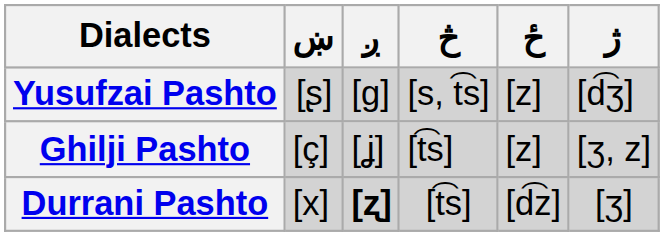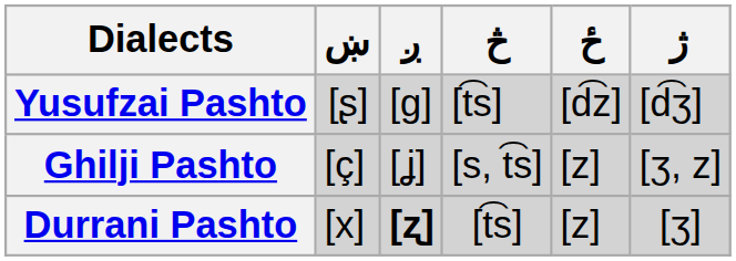Yusufzai Pashto | څ: [s, t͡s] -> [t͡s]
Yusufzai Pashto | ځ: [z] -> [d͡z]
Ghilji Pashto | څ: [t͡s] -> [s, t͡s]
Durrani Pashto | ځ: [d͡z] -> [z]
